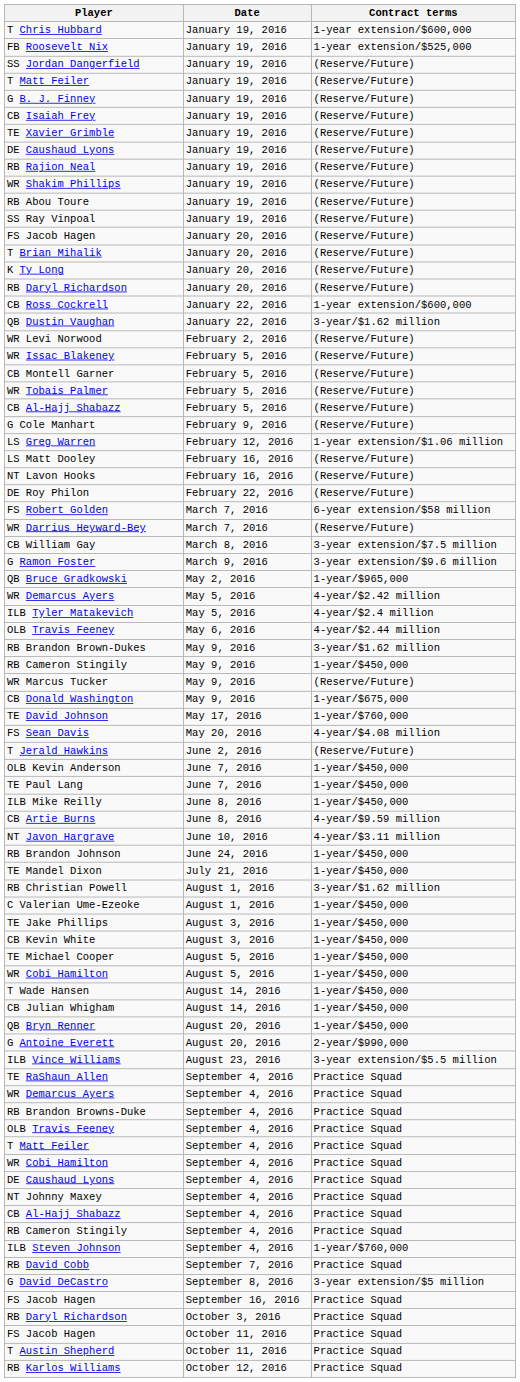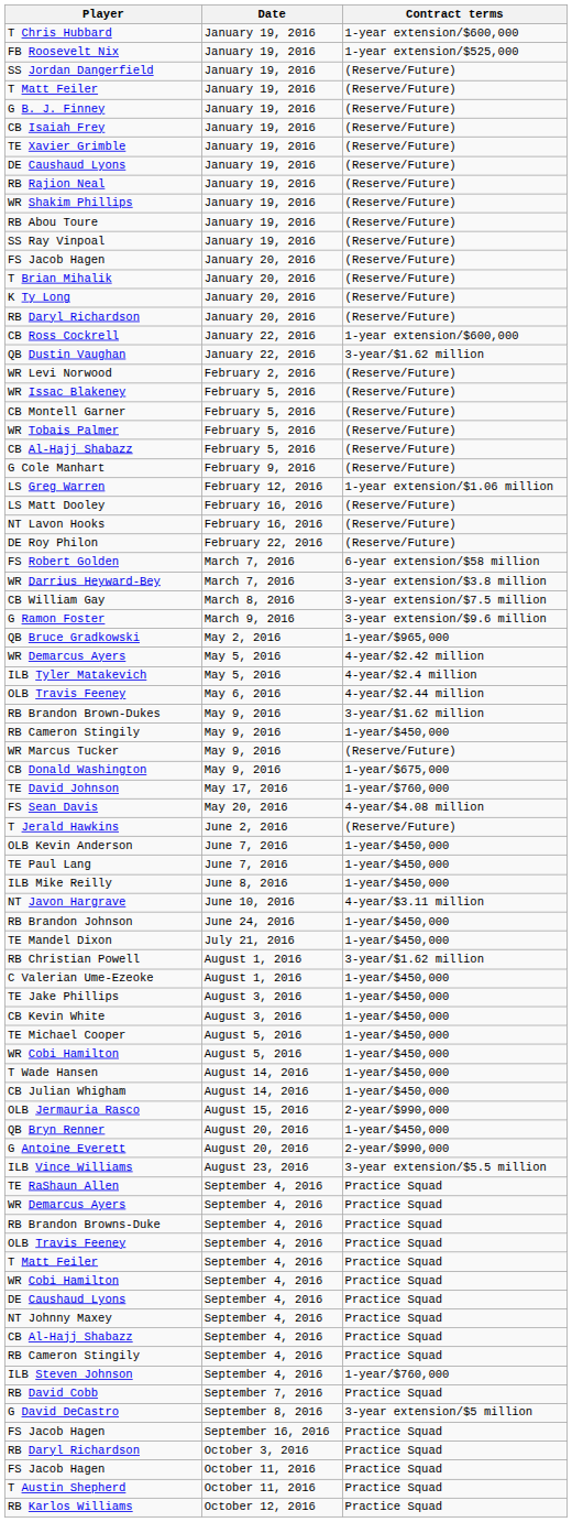WR Darrius Heyward-Bey | Contract terms: (Reserve/Future) -> 3-year extension/$3.8 million
- row: CB Artie Burns | June 8, 2016 | 4-year/$9.59 million
+ row: OLB Jermauria Rasco | August 15, 2016 | 2-year/$990,000
